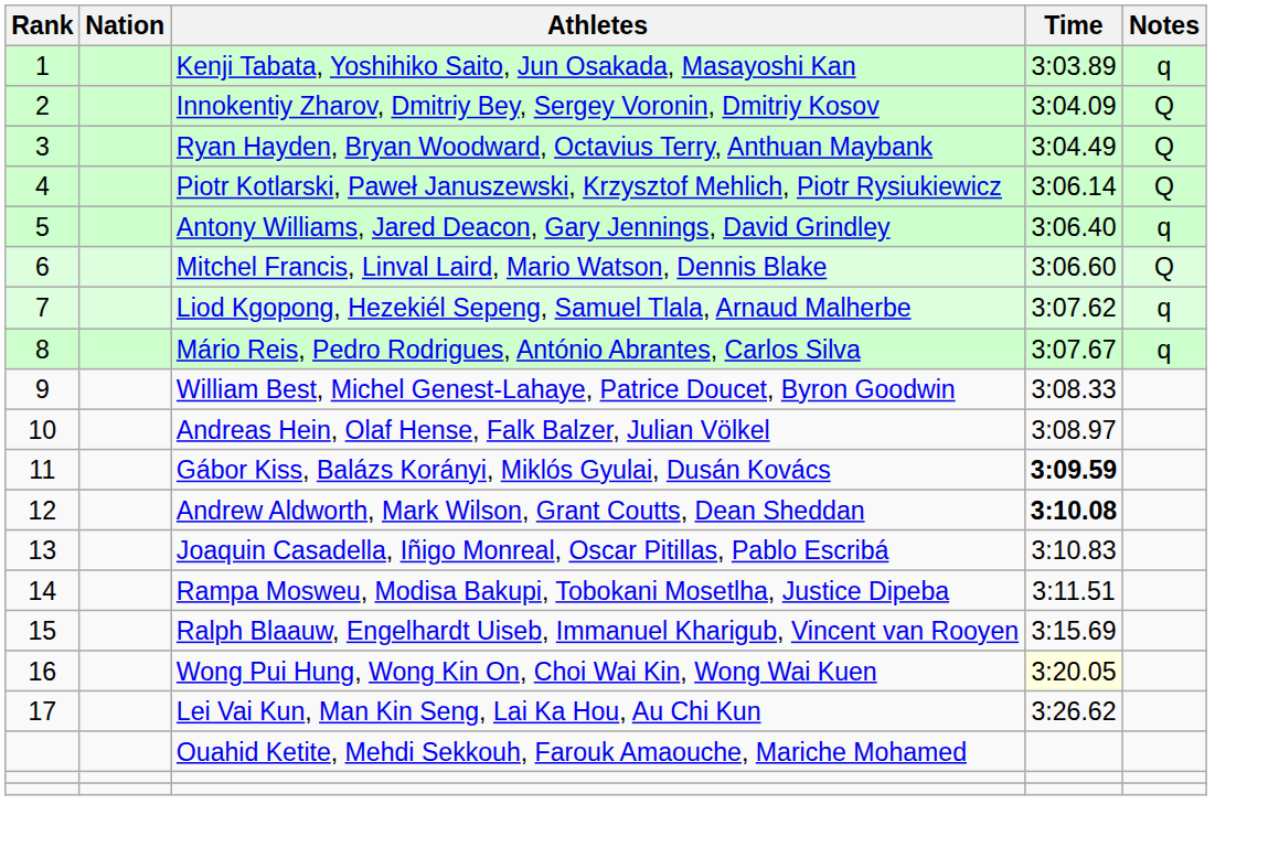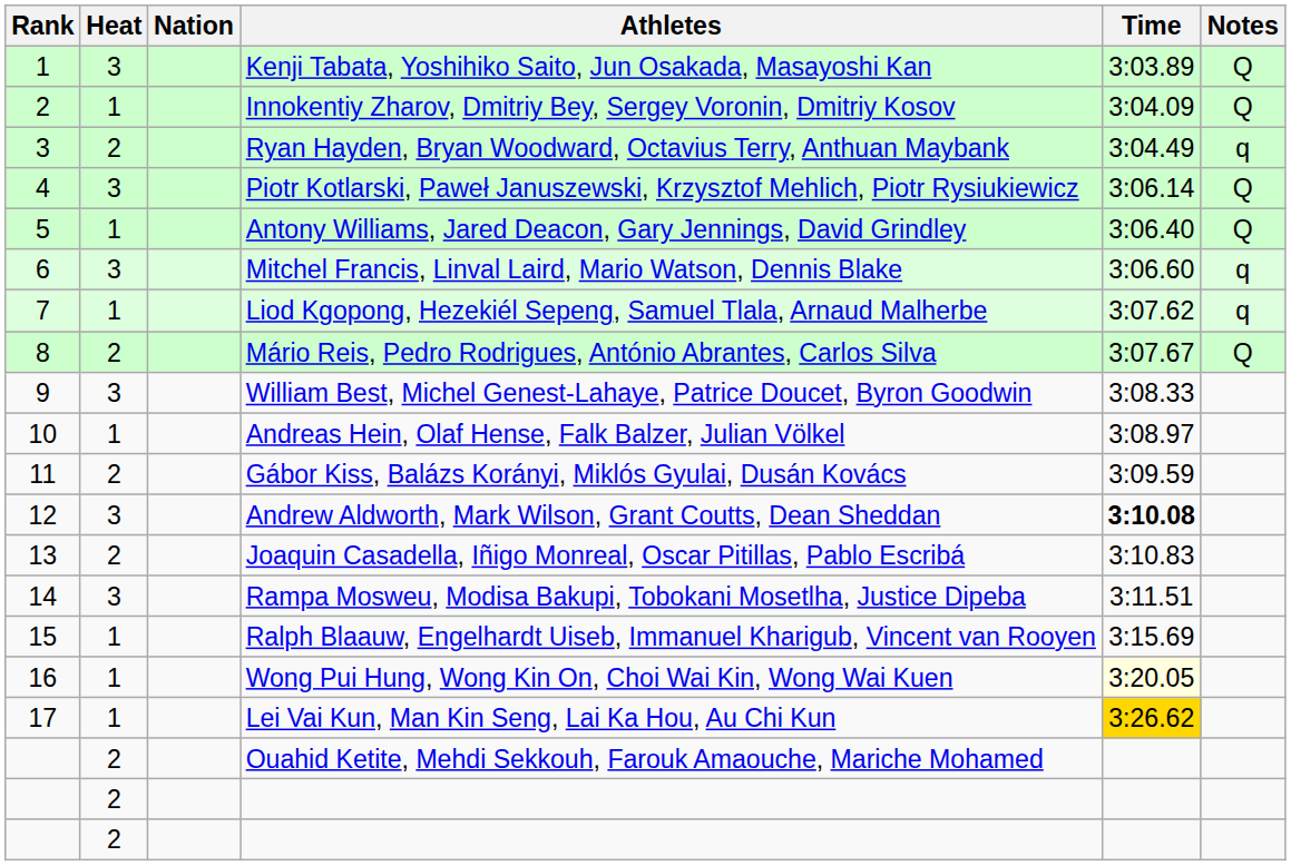+ column: Heat | 3 | 1 | 2 | 3 | 1 | 3 | 1 | 2 | 3 | 1 | 2 | 3 | 2 | 3 | 1 | 1 | 1 | 2 | 2 | 2
Kenji Tabata, Yoshihiko Saito, Jun Osakada, Masayoshi Kan | Notes: q -> Q
Ryan Hayden, Bryan Woodward, Octavius Terry, Anthuan Maybank | Notes: Q -> q
Antony Williams, Jared Deacon, Gary Jennings, David Grindley | Notes: q -> Q
Mitchel Francis, Linval Laird, Mario Watson, Dennis Blake | Notes: Q -> q
Mário Reis, Pedro Rodrigues, António Abrantes, Carlos Silva | Notes: q -> Q
Gábor Kiss, Balázs Korányi, Miklós Gyulai, Dusán Kovács | Time: bold -> normal
Lei Vai Kun, Man Kin Seng, Lai Ka Hou, Au Chi Kun | Time: no background -> gold background
